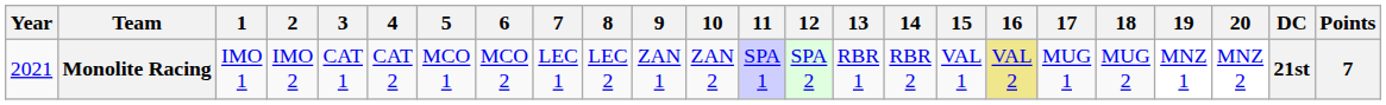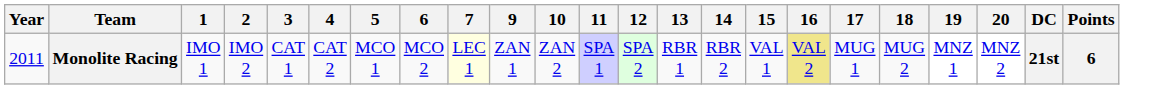- column: 8 | LEC 2
Monolite Racing | Year: 2021 -> 2011
Monolite Racing | 7: no background -> lightyellow background
Monolite Racing | Points: 7 -> 6
